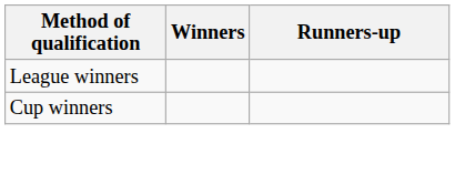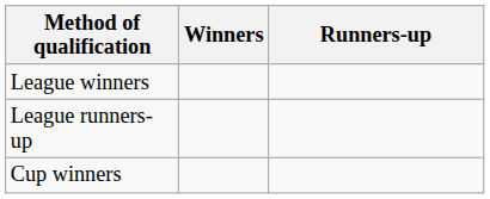+ row: League runners-up
